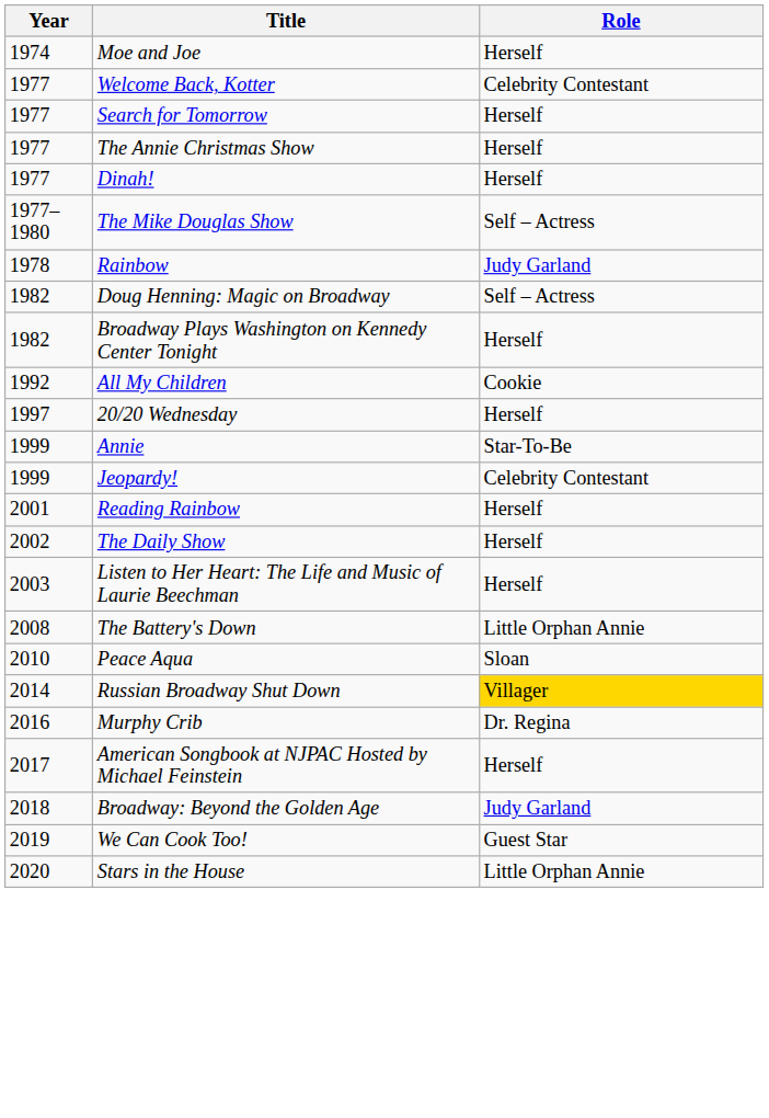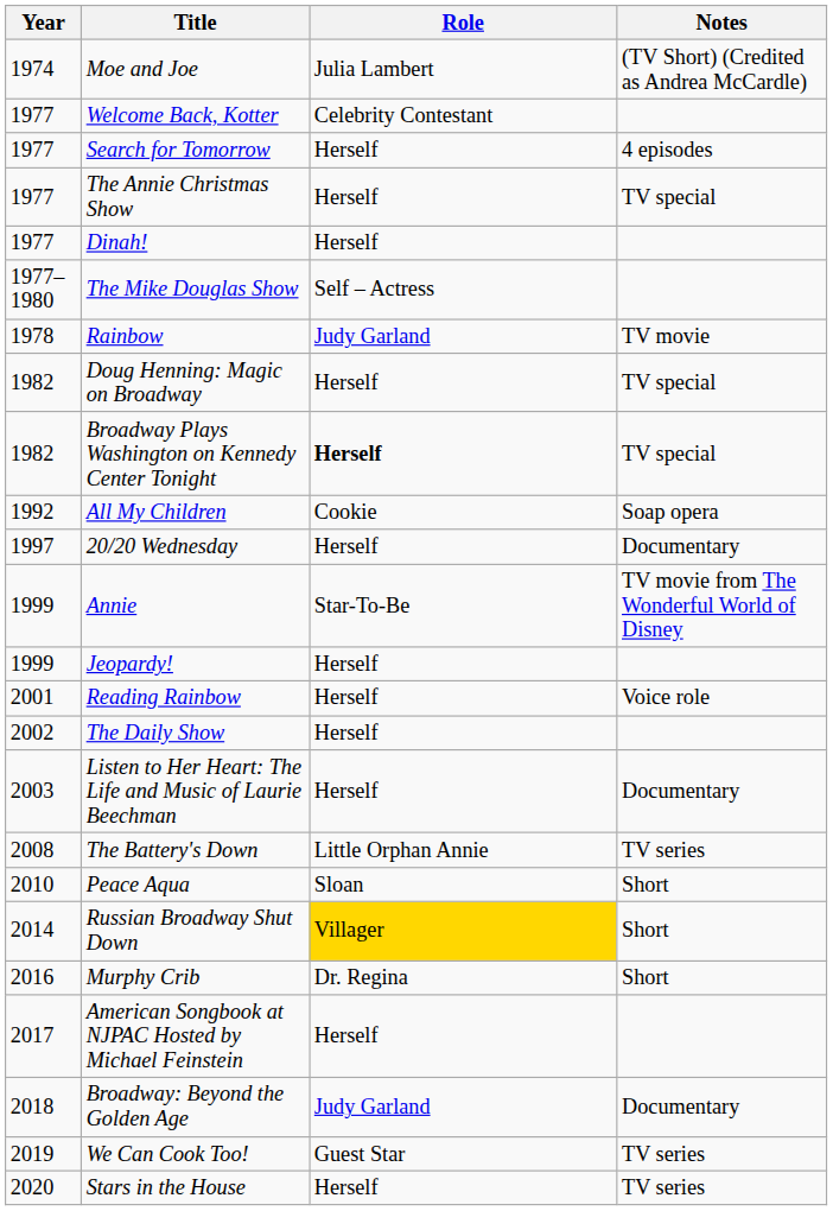+ column: Notes | (TV Short) (Credited as Andrea McCardle) | 4 episodes | TV special | TV movie | TV special | TV special | Soap opera | Documentary | TV movie from The Wonderful World of Disney | Voice role | Documentary | TV series | Short | Short | Short | Documentary | TV series | TV series
Moe and Joe | Role: Herself -> Julia Lambert
Doug Henning: Magic on Broadway | Role: Self – Actress -> Herself
Broadway Plays Washington on Kennedy Center Tonight | Role: normal -> bold
Jeopardy! | Role: Celebrity Contestant -> Herself
Stars in the House | Role: Little Orphan Annie -> Herself
